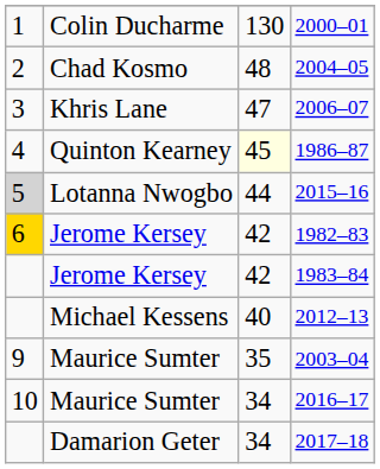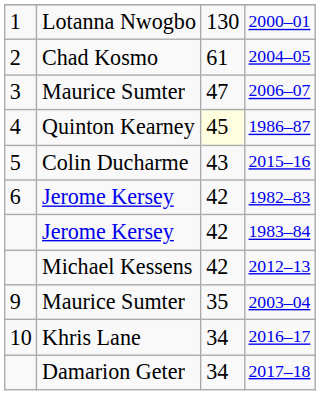2000–01 | column 2: Colin Ducharme -> Lotanna Nwogbo
2004–05 | column 3: 48 -> 61
2006–07 | column 2: Khris Lane -> Maurice Sumter
2015–16 | column 1: lightgrey background -> no background
2015–16 | column 2: Lotanna Nwogbo -> Colin Ducharme
2015–16 | column 3: 44 -> 43
1982–83 | column 1: gold background -> no background
2012–13 | column 3: 40 -> 42
2016–17 | column 2: Maurice Sumter -> Khris Lane
